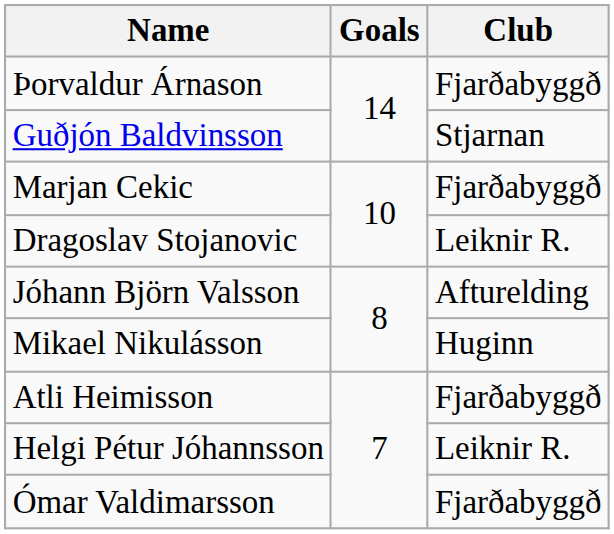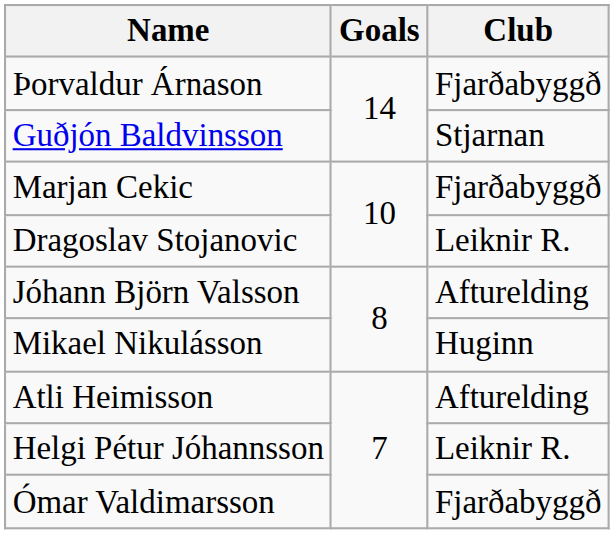Atli Heimisson | Club: Fjarðabyggð -> Afturelding
